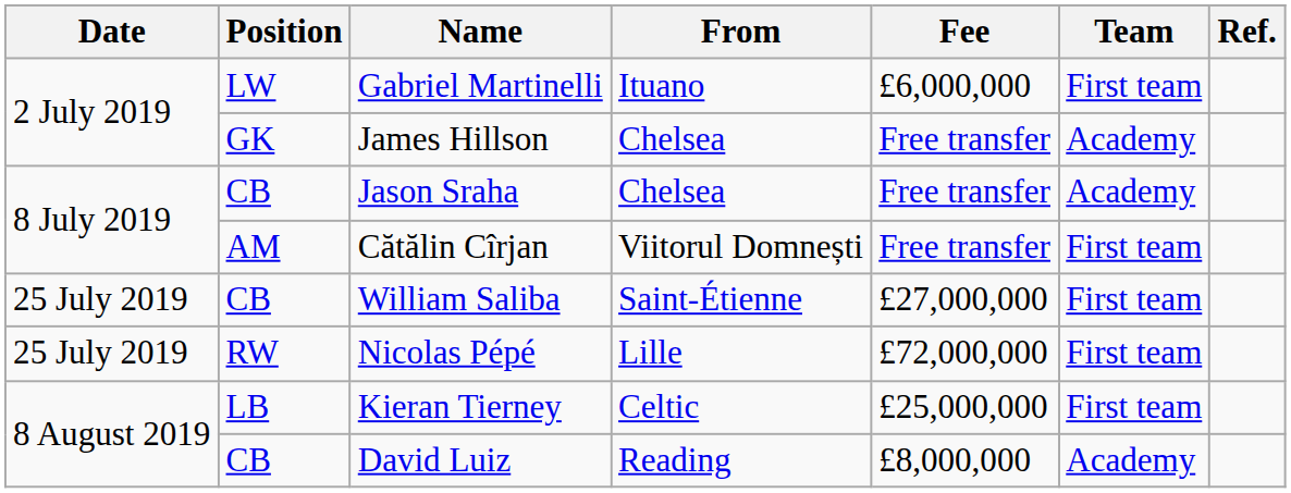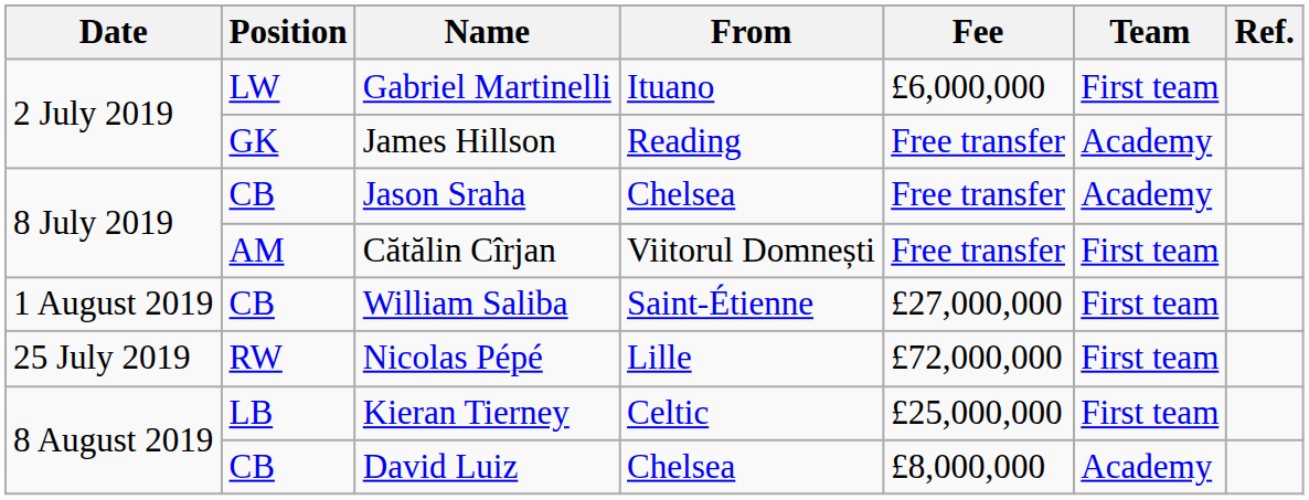James Hillson | From: Chelsea -> Reading
William Saliba | Date: 25 July 2019 -> 1 August 2019
David Luiz | From: Reading -> Chelsea
